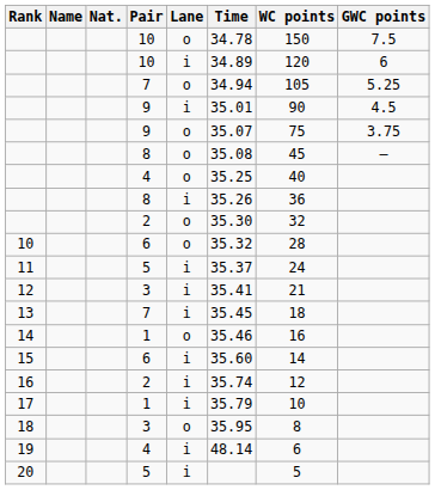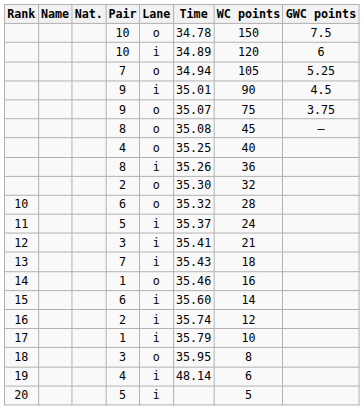13 | Time: 35.45 -> 35.43
